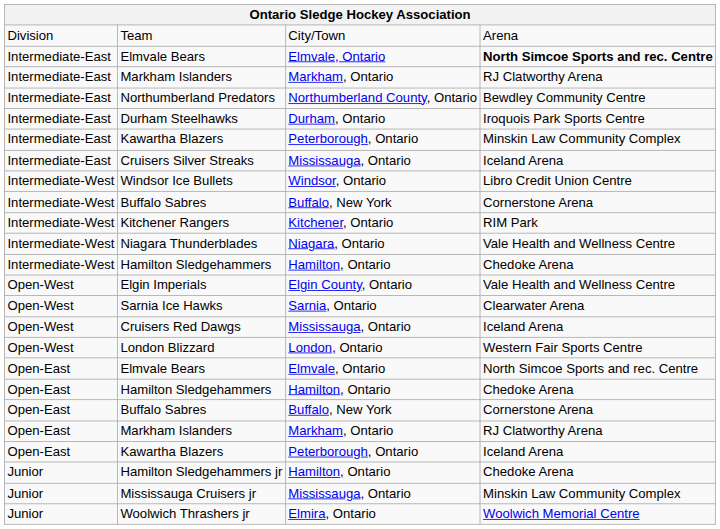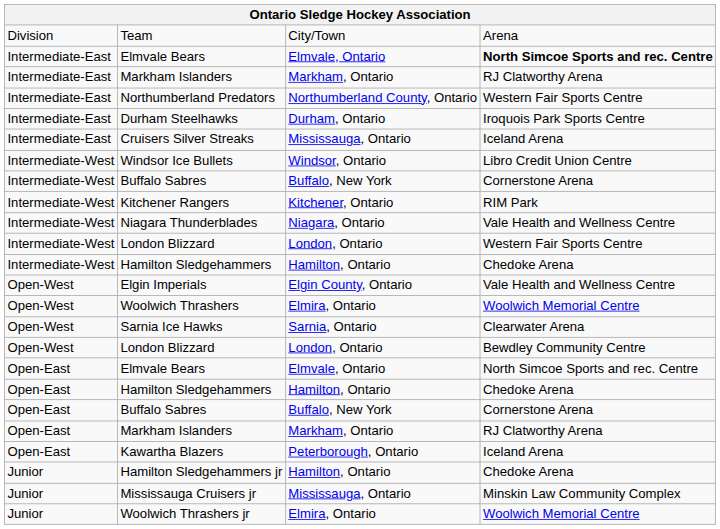Northumberland Predators | column 4: Bewdley Community Centre -> Western Fair Sports Centre
- row: Intermediate-East | Kawartha Blazers | Peterborough, Ontario | Minskin Law Community Complex
+ row: Intermediate-West | London Blizzard | London, Ontario | Western Fair Sports Centre
+ row: Open-West | Woolwich Thrashers | Elmira, Ontario | Woolwich Memorial Centre
- row: Open-West | Cruisers Red Dawgs | Mississauga, Ontario | Iceland Arena
Open-West / London Blizzard | column 4: Western Fair Sports Centre -> Bewdley Community Centre
